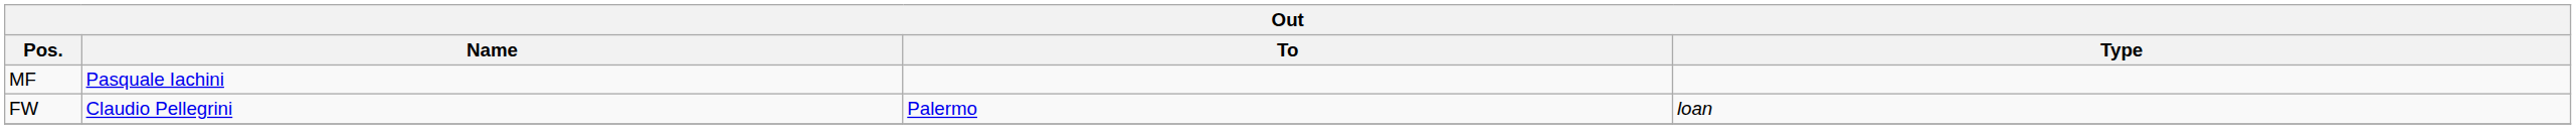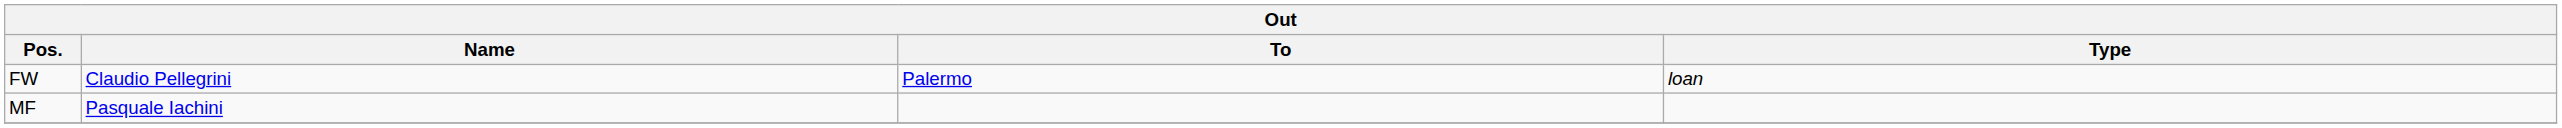rows swapped: FW <-> MF
